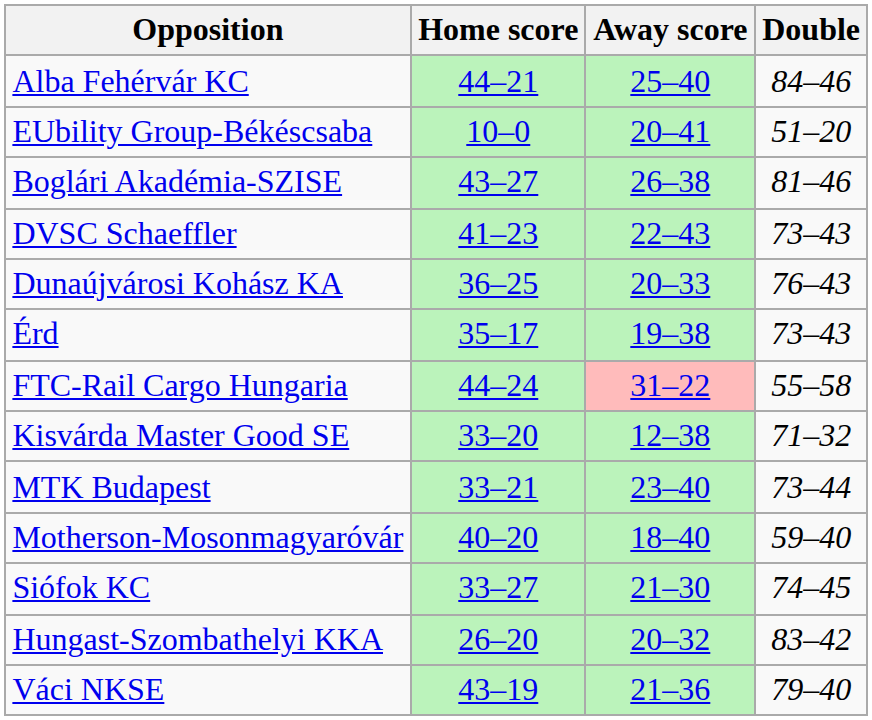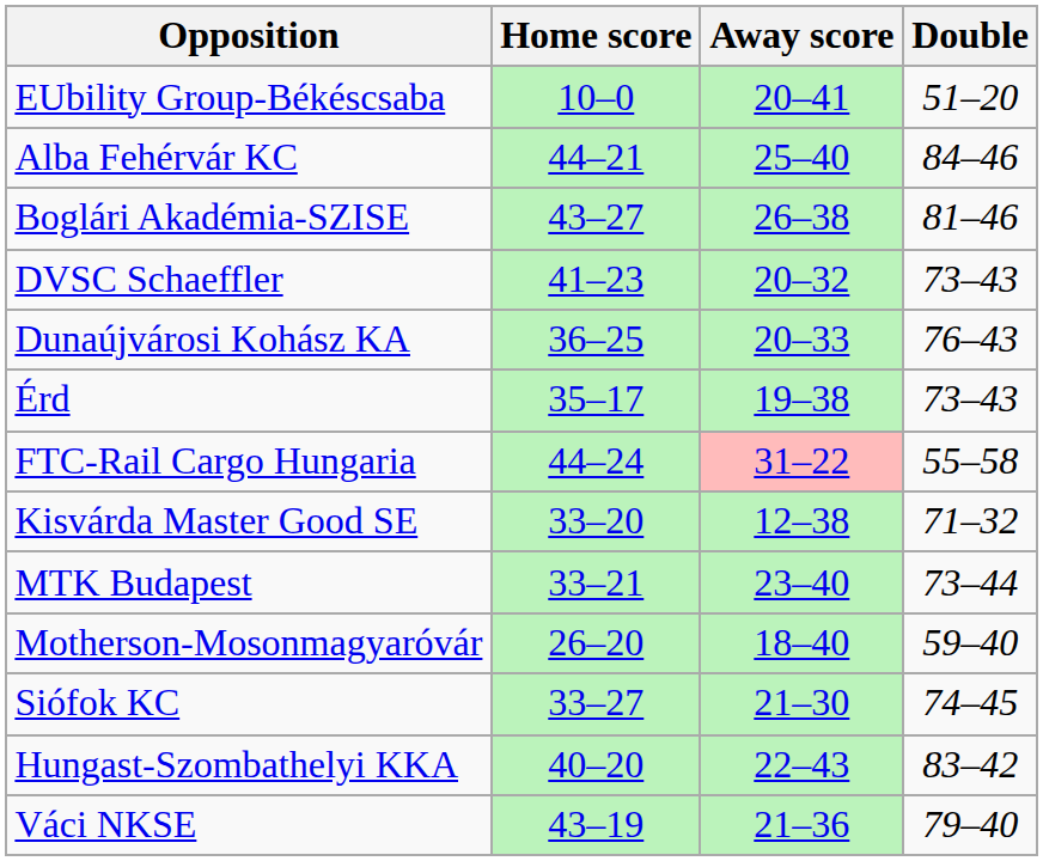rows swapped: Alba Fehérvár KC <-> EUbility Group-Békéscsaba
DVSC Schaeffler | Away score: 22–43 -> 20–32
Motherson-Mosonmagyaróvár | Home score: 40–20 -> 26–20
Hungast-Szombathelyi KKA | Home score: 26–20 -> 40–20
Hungast-Szombathelyi KKA | Away score: 20–32 -> 22–43
